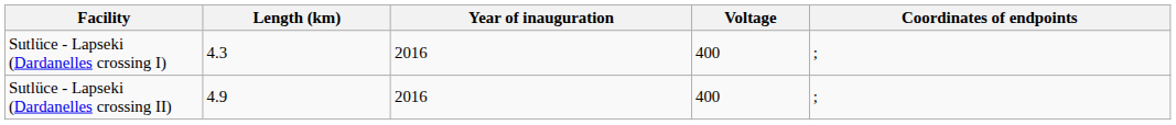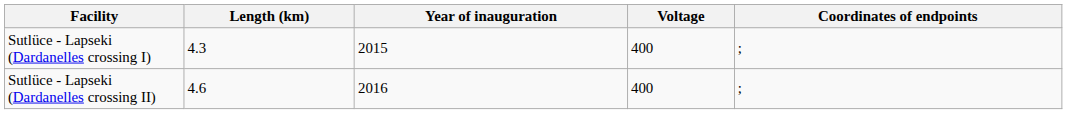Sutlüce - Lapseki (Dardanelles crossing I) | Year of inauguration: 2016 -> 2015
Sutlüce - Lapseki (Dardanelles crossing II) | Length (km): 4.9 -> 4.6
